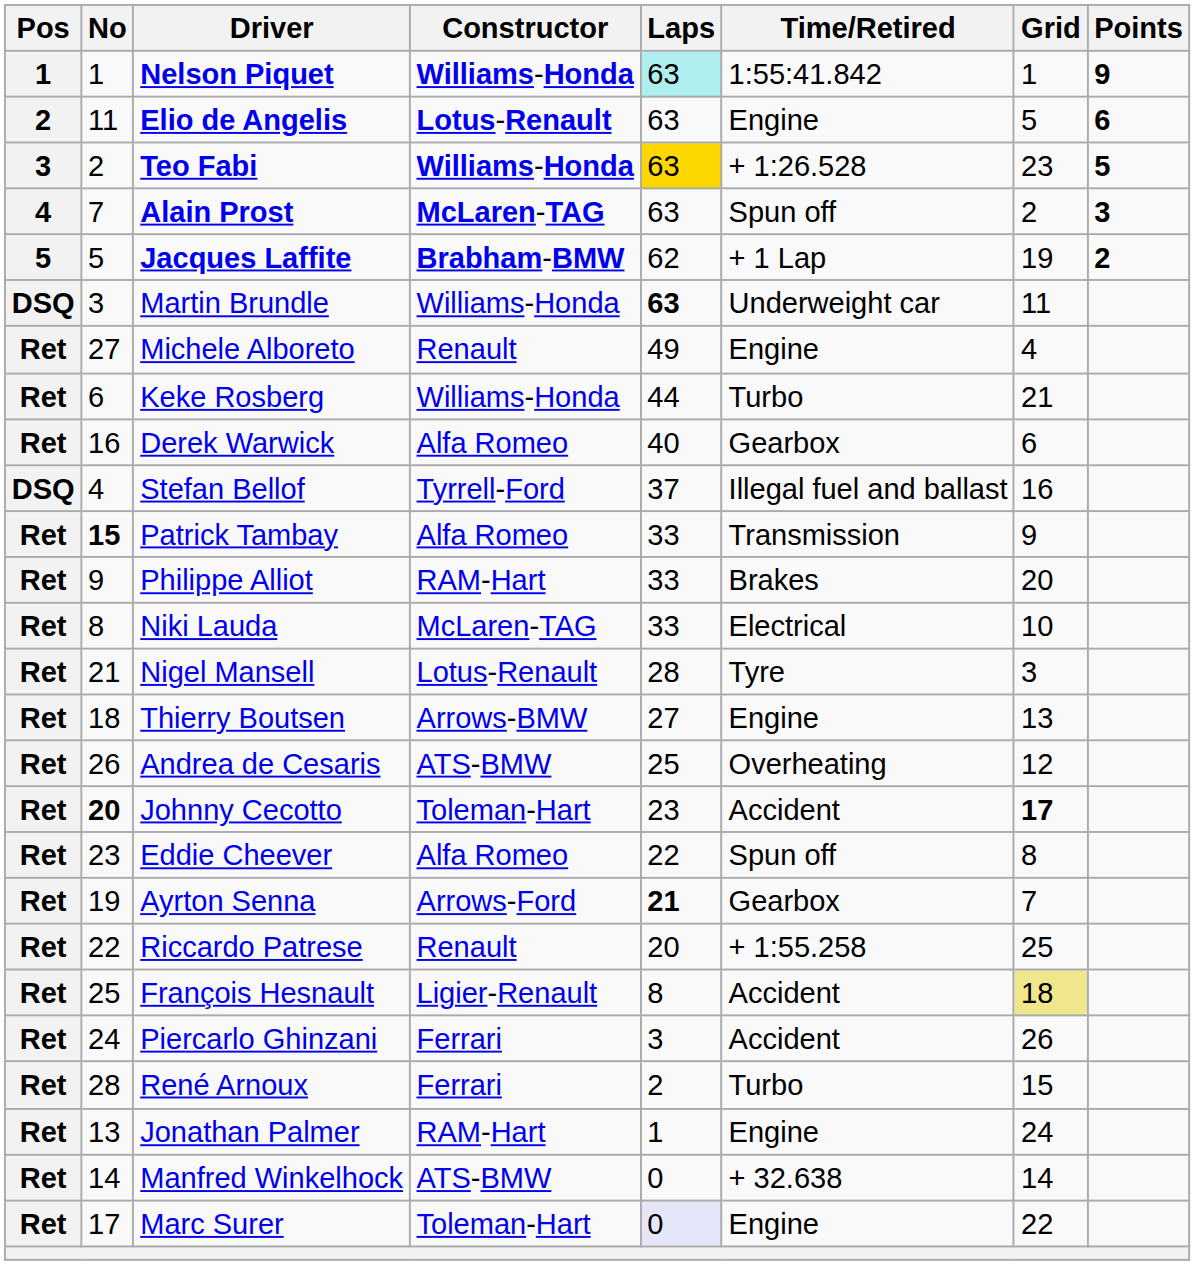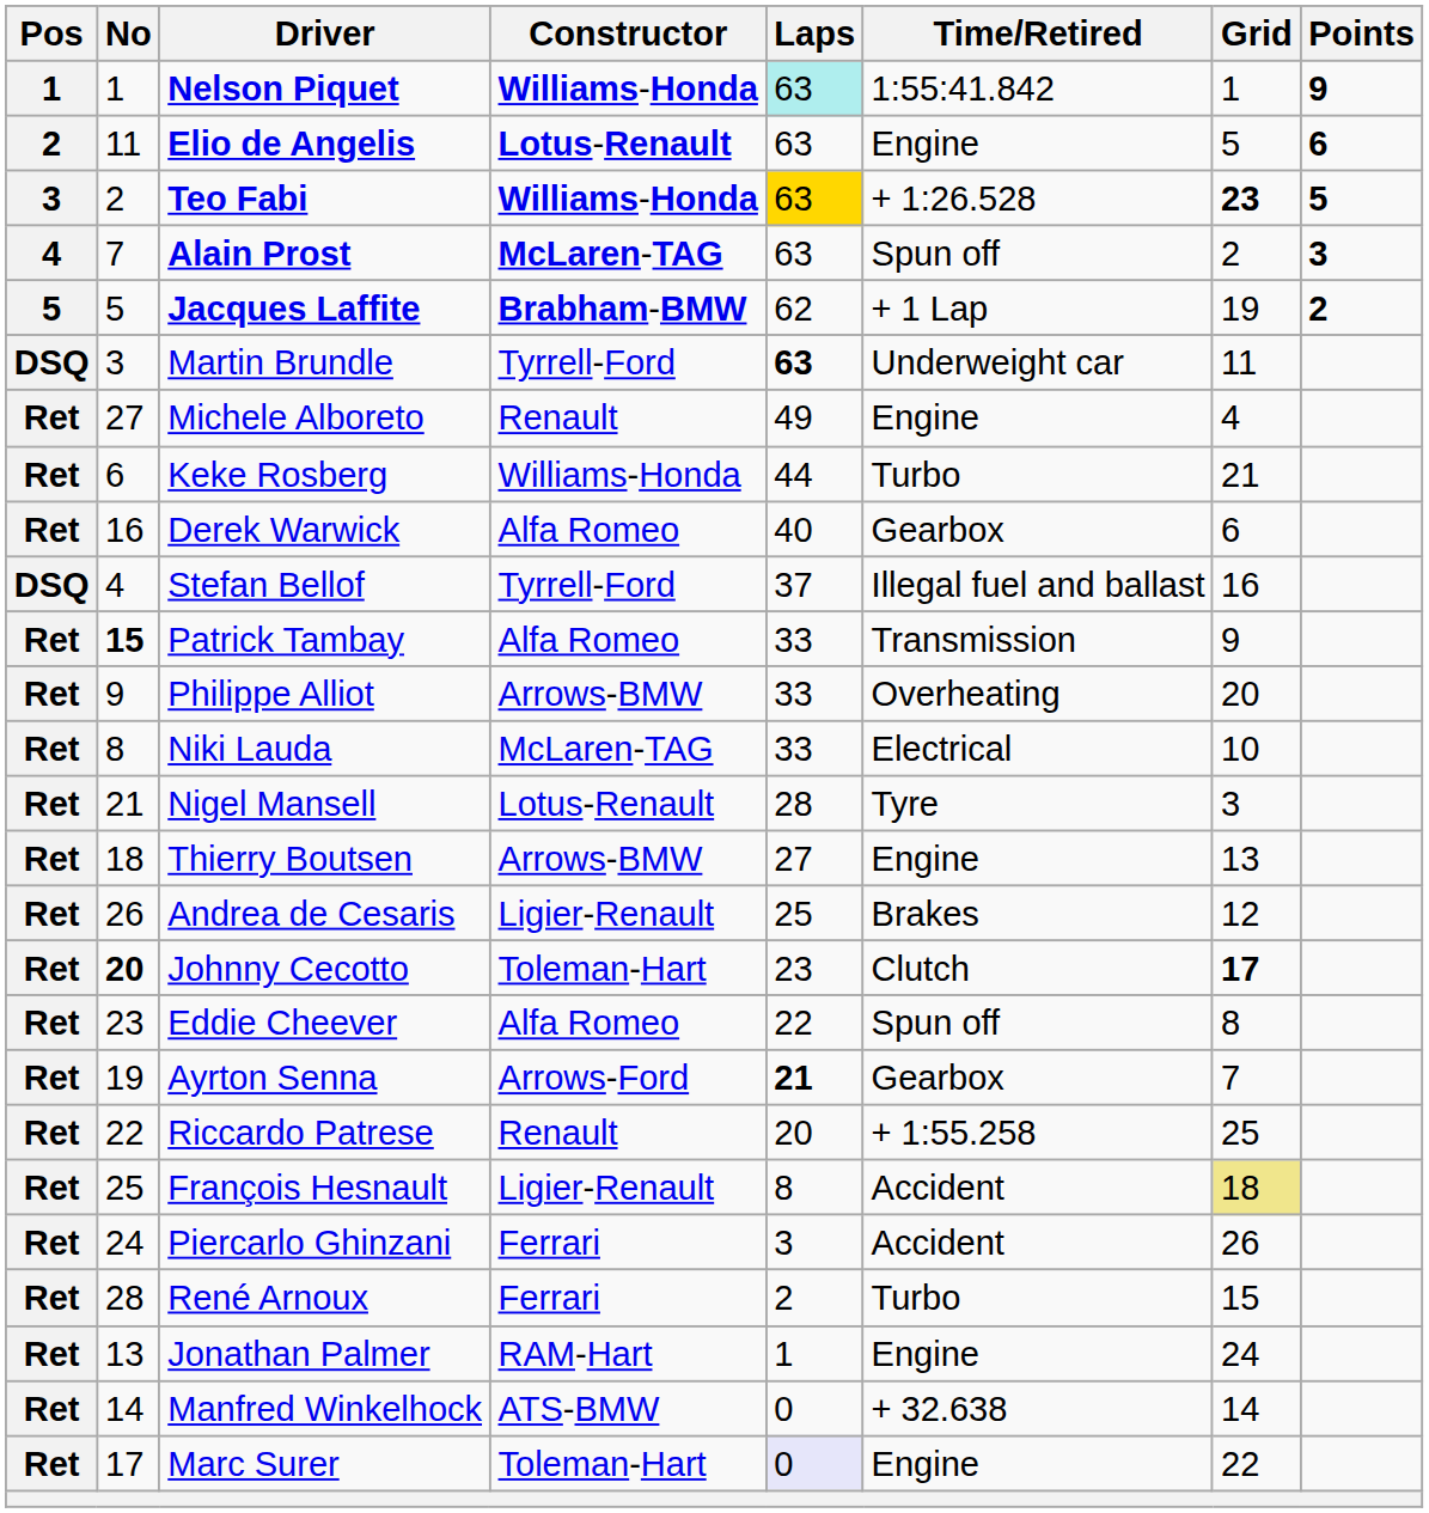Teo Fabi | Grid: normal -> bold
Martin Brundle | Constructor: Williams-Honda -> Tyrrell-Ford
Philippe Alliot | Constructor: RAM-Hart -> Arrows-BMW
Philippe Alliot | Time/Retired: Brakes -> Overheating
Andrea de Cesaris | Constructor: ATS-BMW -> Ligier-Renault
Andrea de Cesaris | Time/Retired: Overheating -> Brakes
Johnny Cecotto | Time/Retired: Accident -> Clutch
